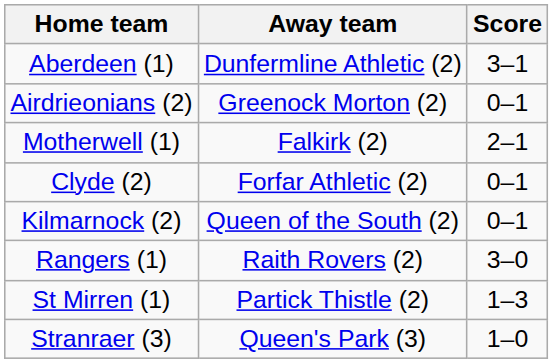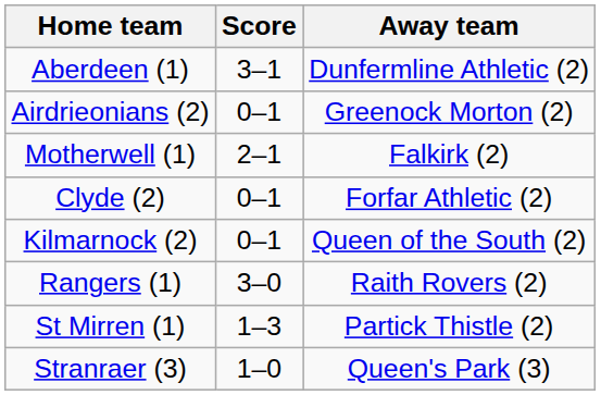columns swapped: Score <-> Away team
